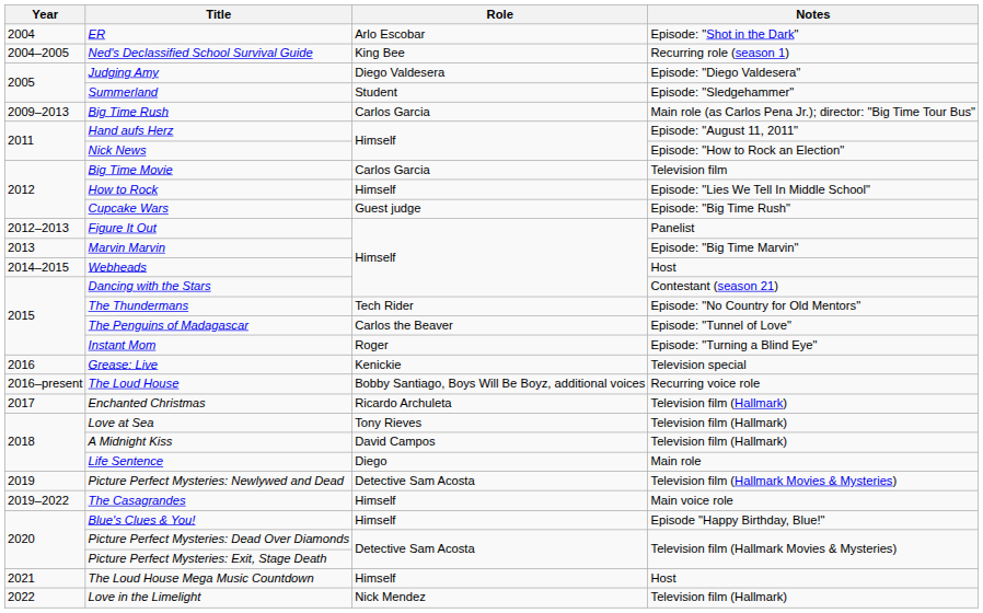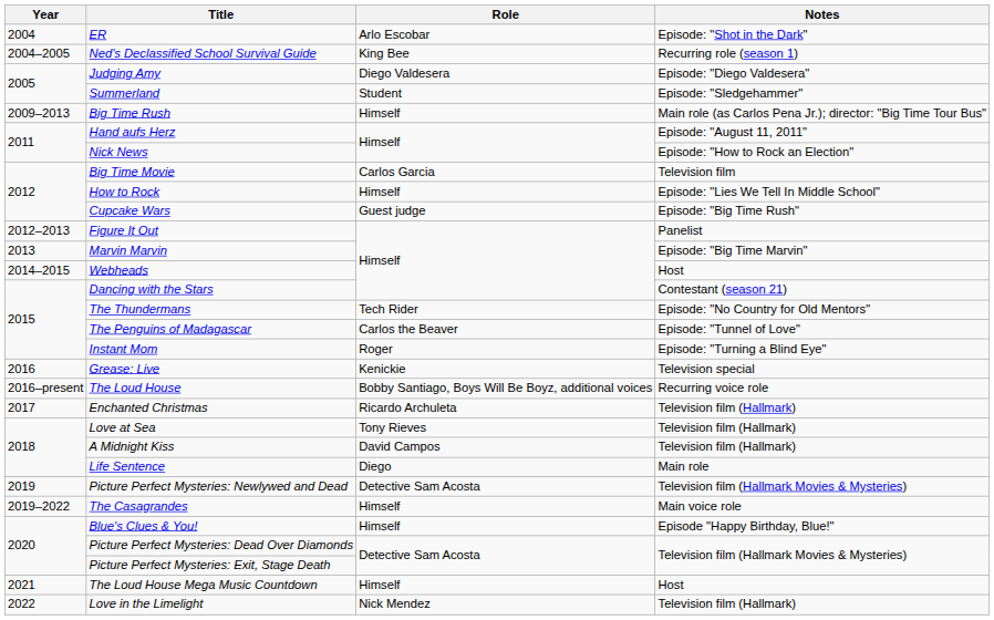Big Time Rush | Role: Carlos Garcia -> Himself
